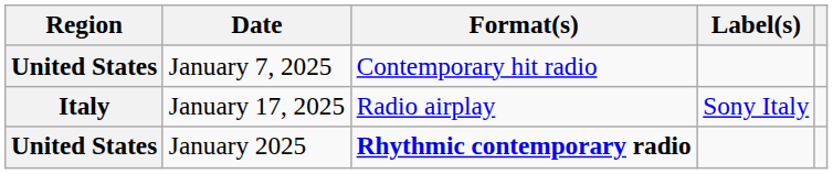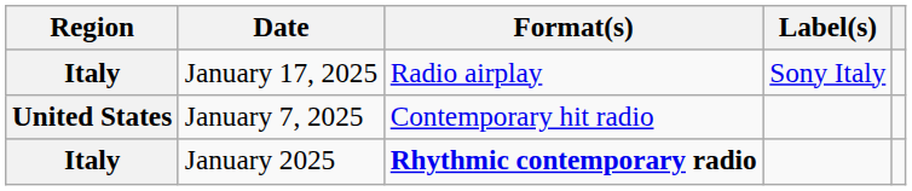rows swapped: January 7, 2025 <-> January 17, 2025
January 2025 | Region: United States -> Italy
